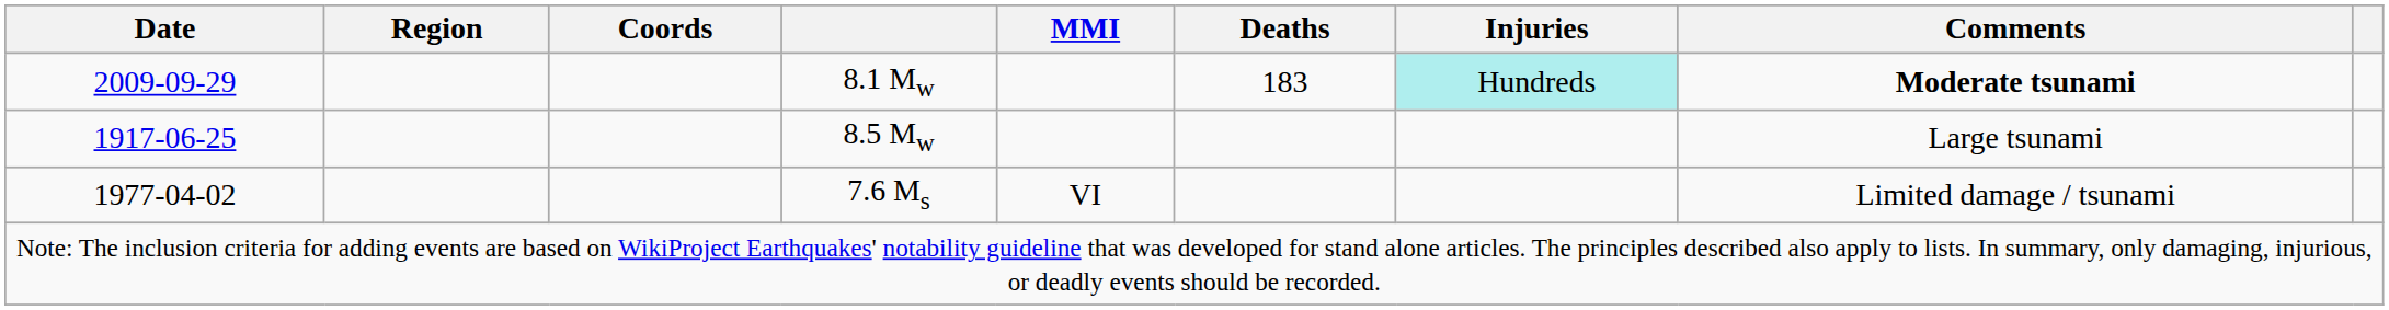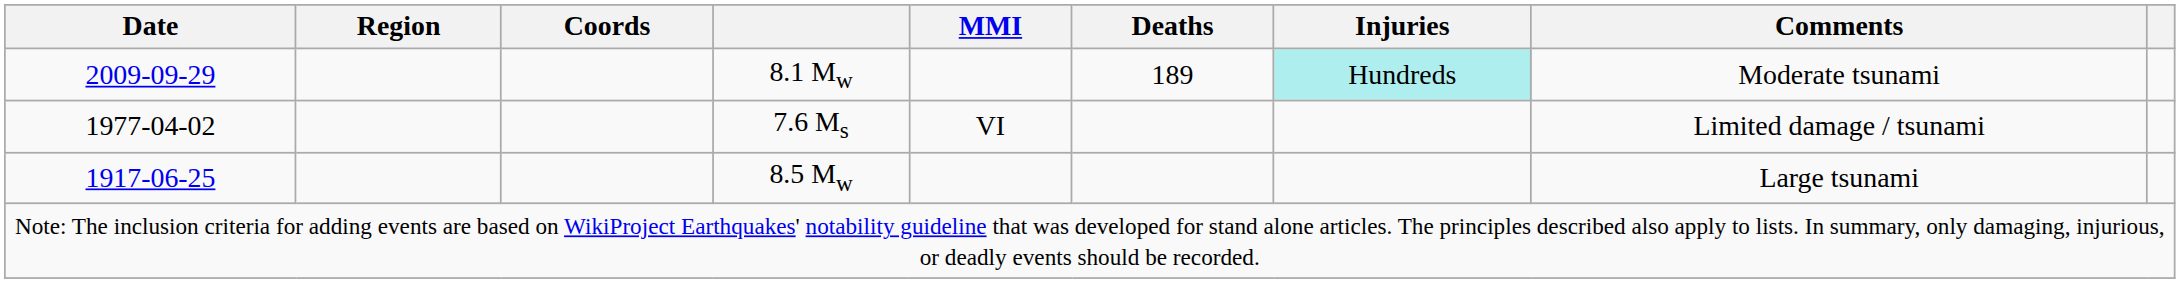8.1 Mw | Deaths: 183 -> 189
8.1 Mw | Comments: bold -> normal
rows swapped: 7.6 Ms <-> 8.5 Mw
